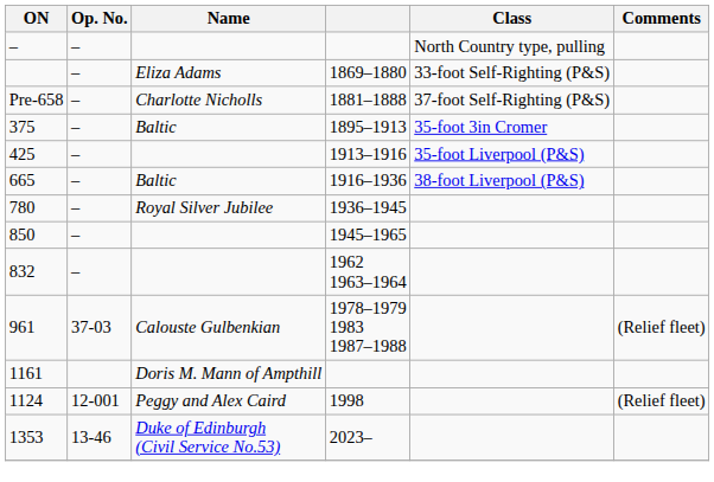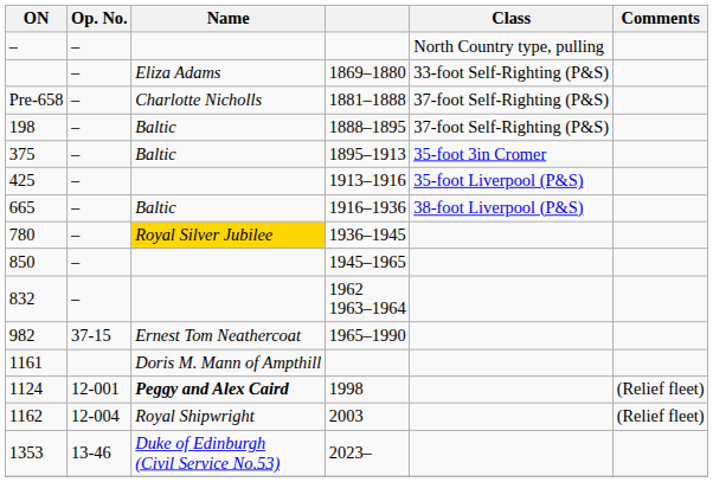+ row: 198 | – | Baltic | 1888–1895 | 37-foot Self-Righting (P&S)
780 | Name: no background -> gold background
+ row: 982 | 37-15 | Ernest Tom Neathercoat | 1965–1990
- row: 961 | 37-03 | Calouste Gulbenkian | 1978–1979 1983 1987–1988 | (Relief fleet)
1124 | Name: normal -> bold
+ row: 1162 | 12-004 | Royal Shipwright | 2003 | (Relief fleet)
